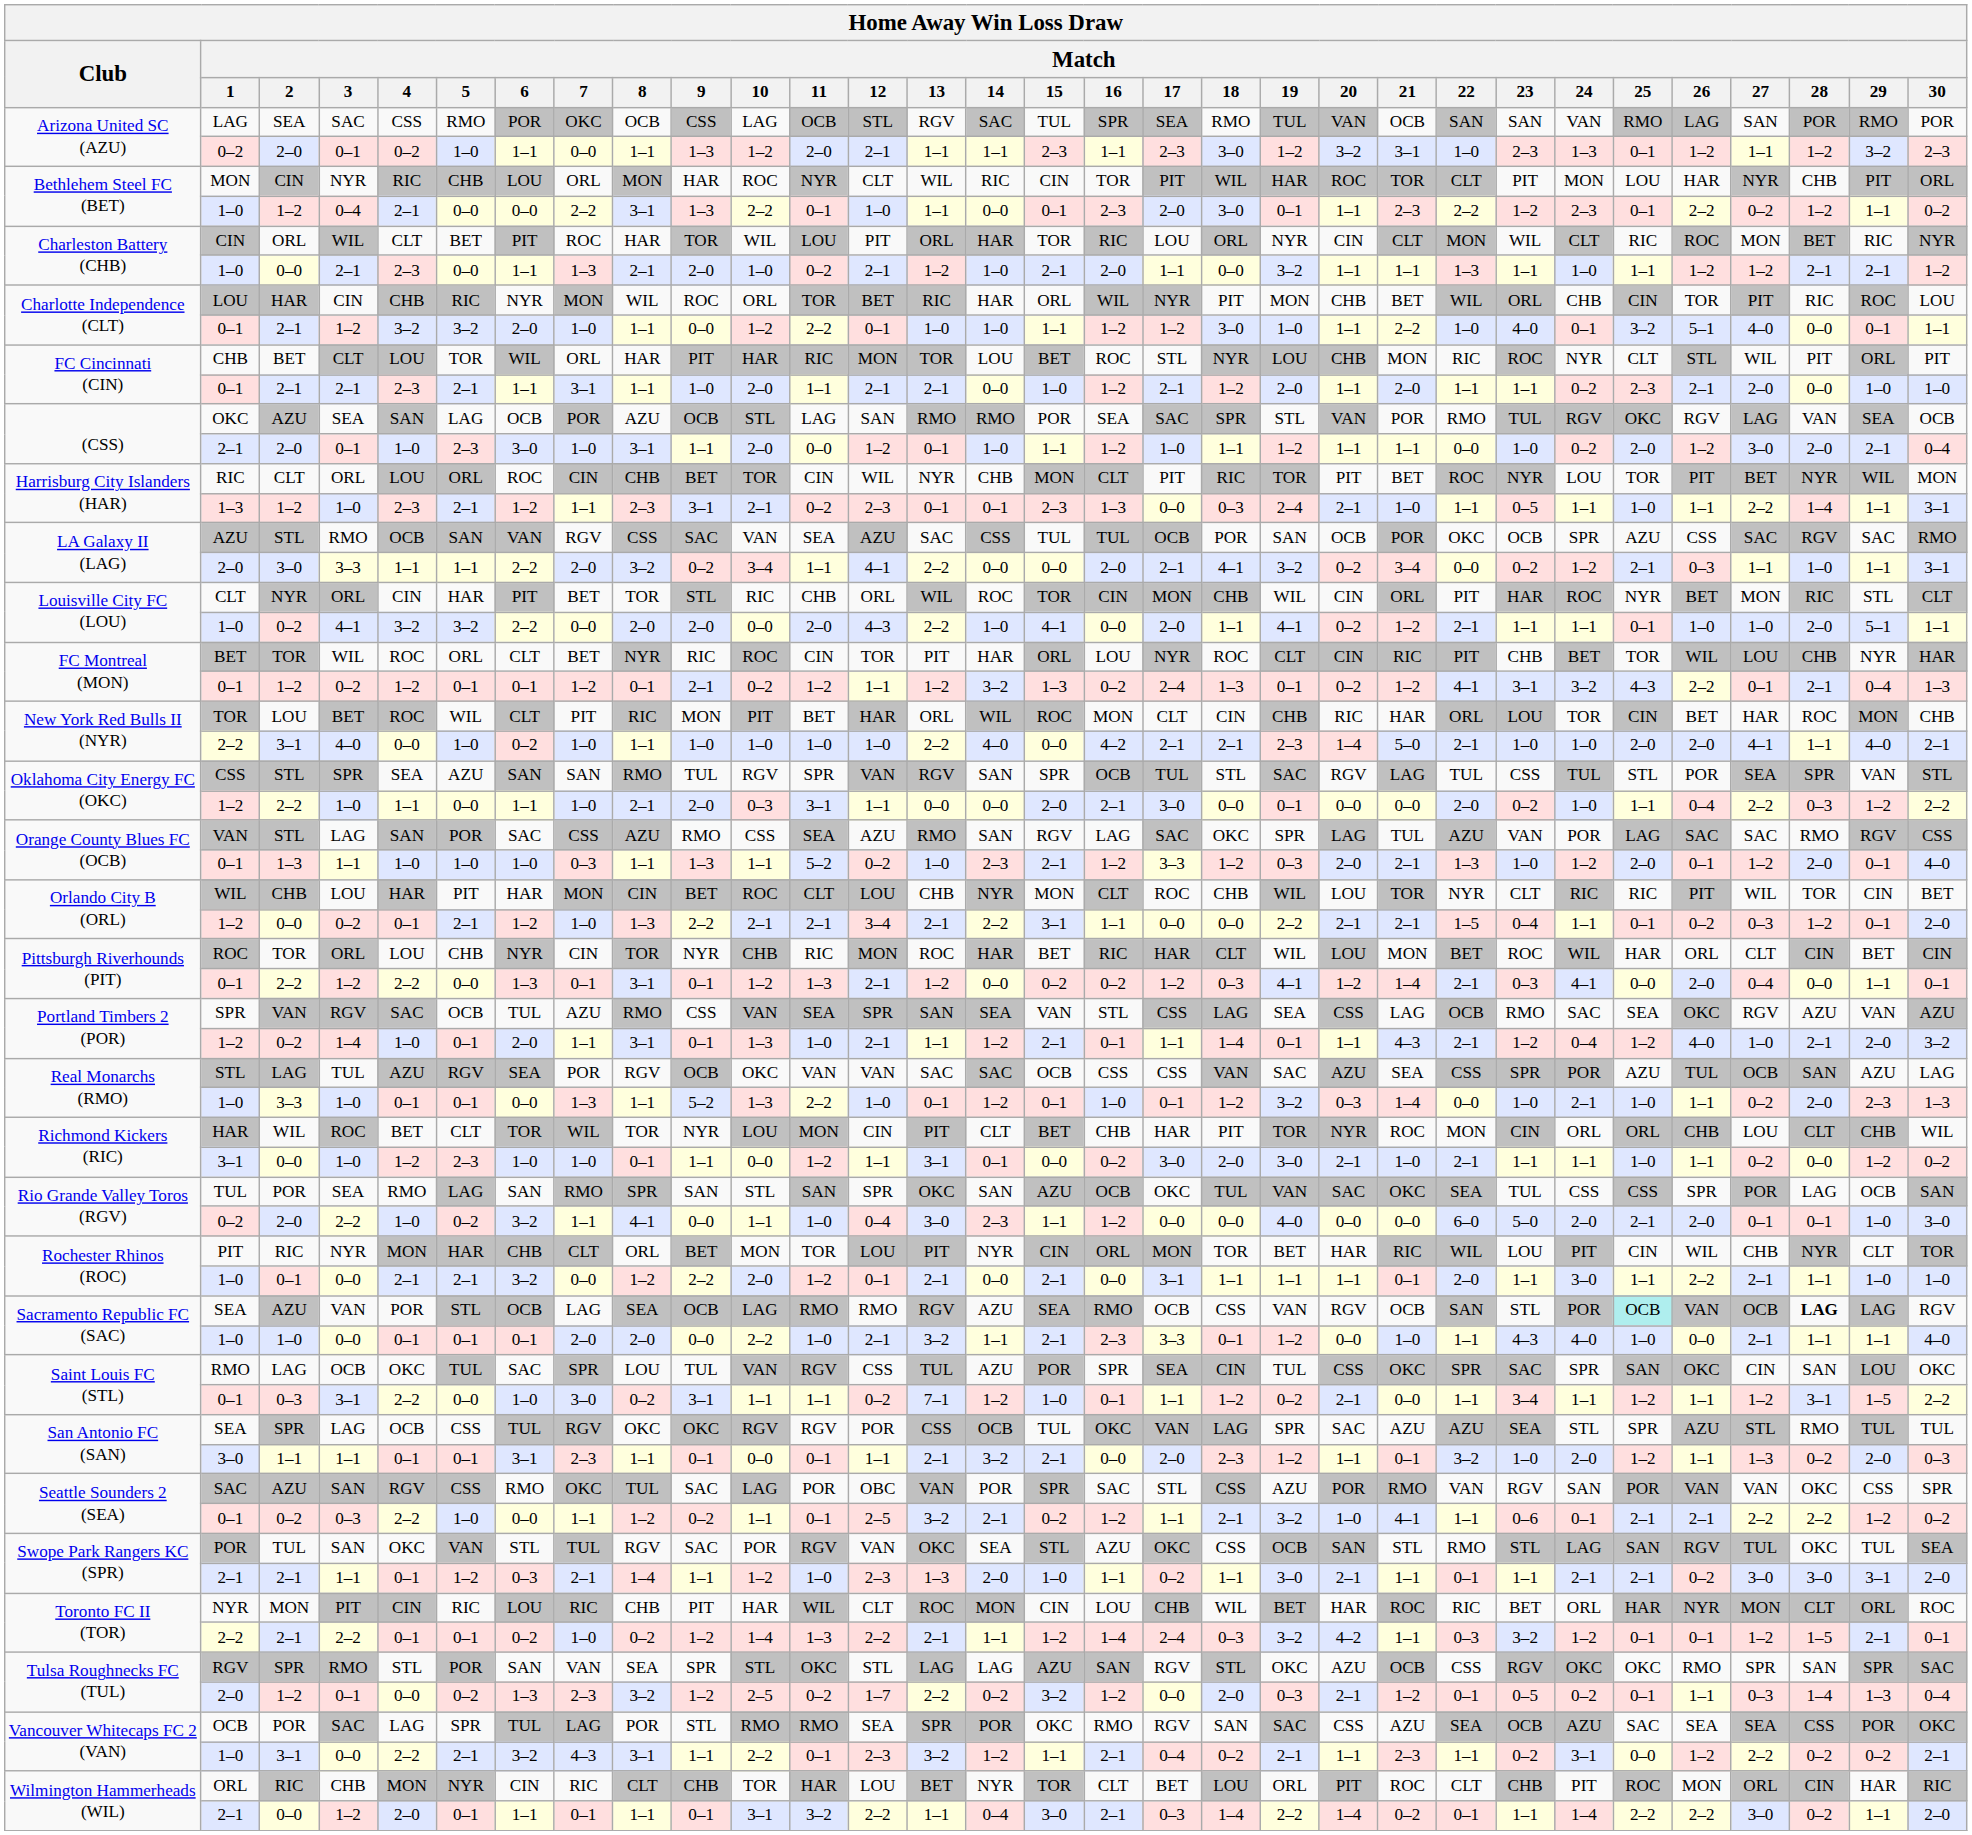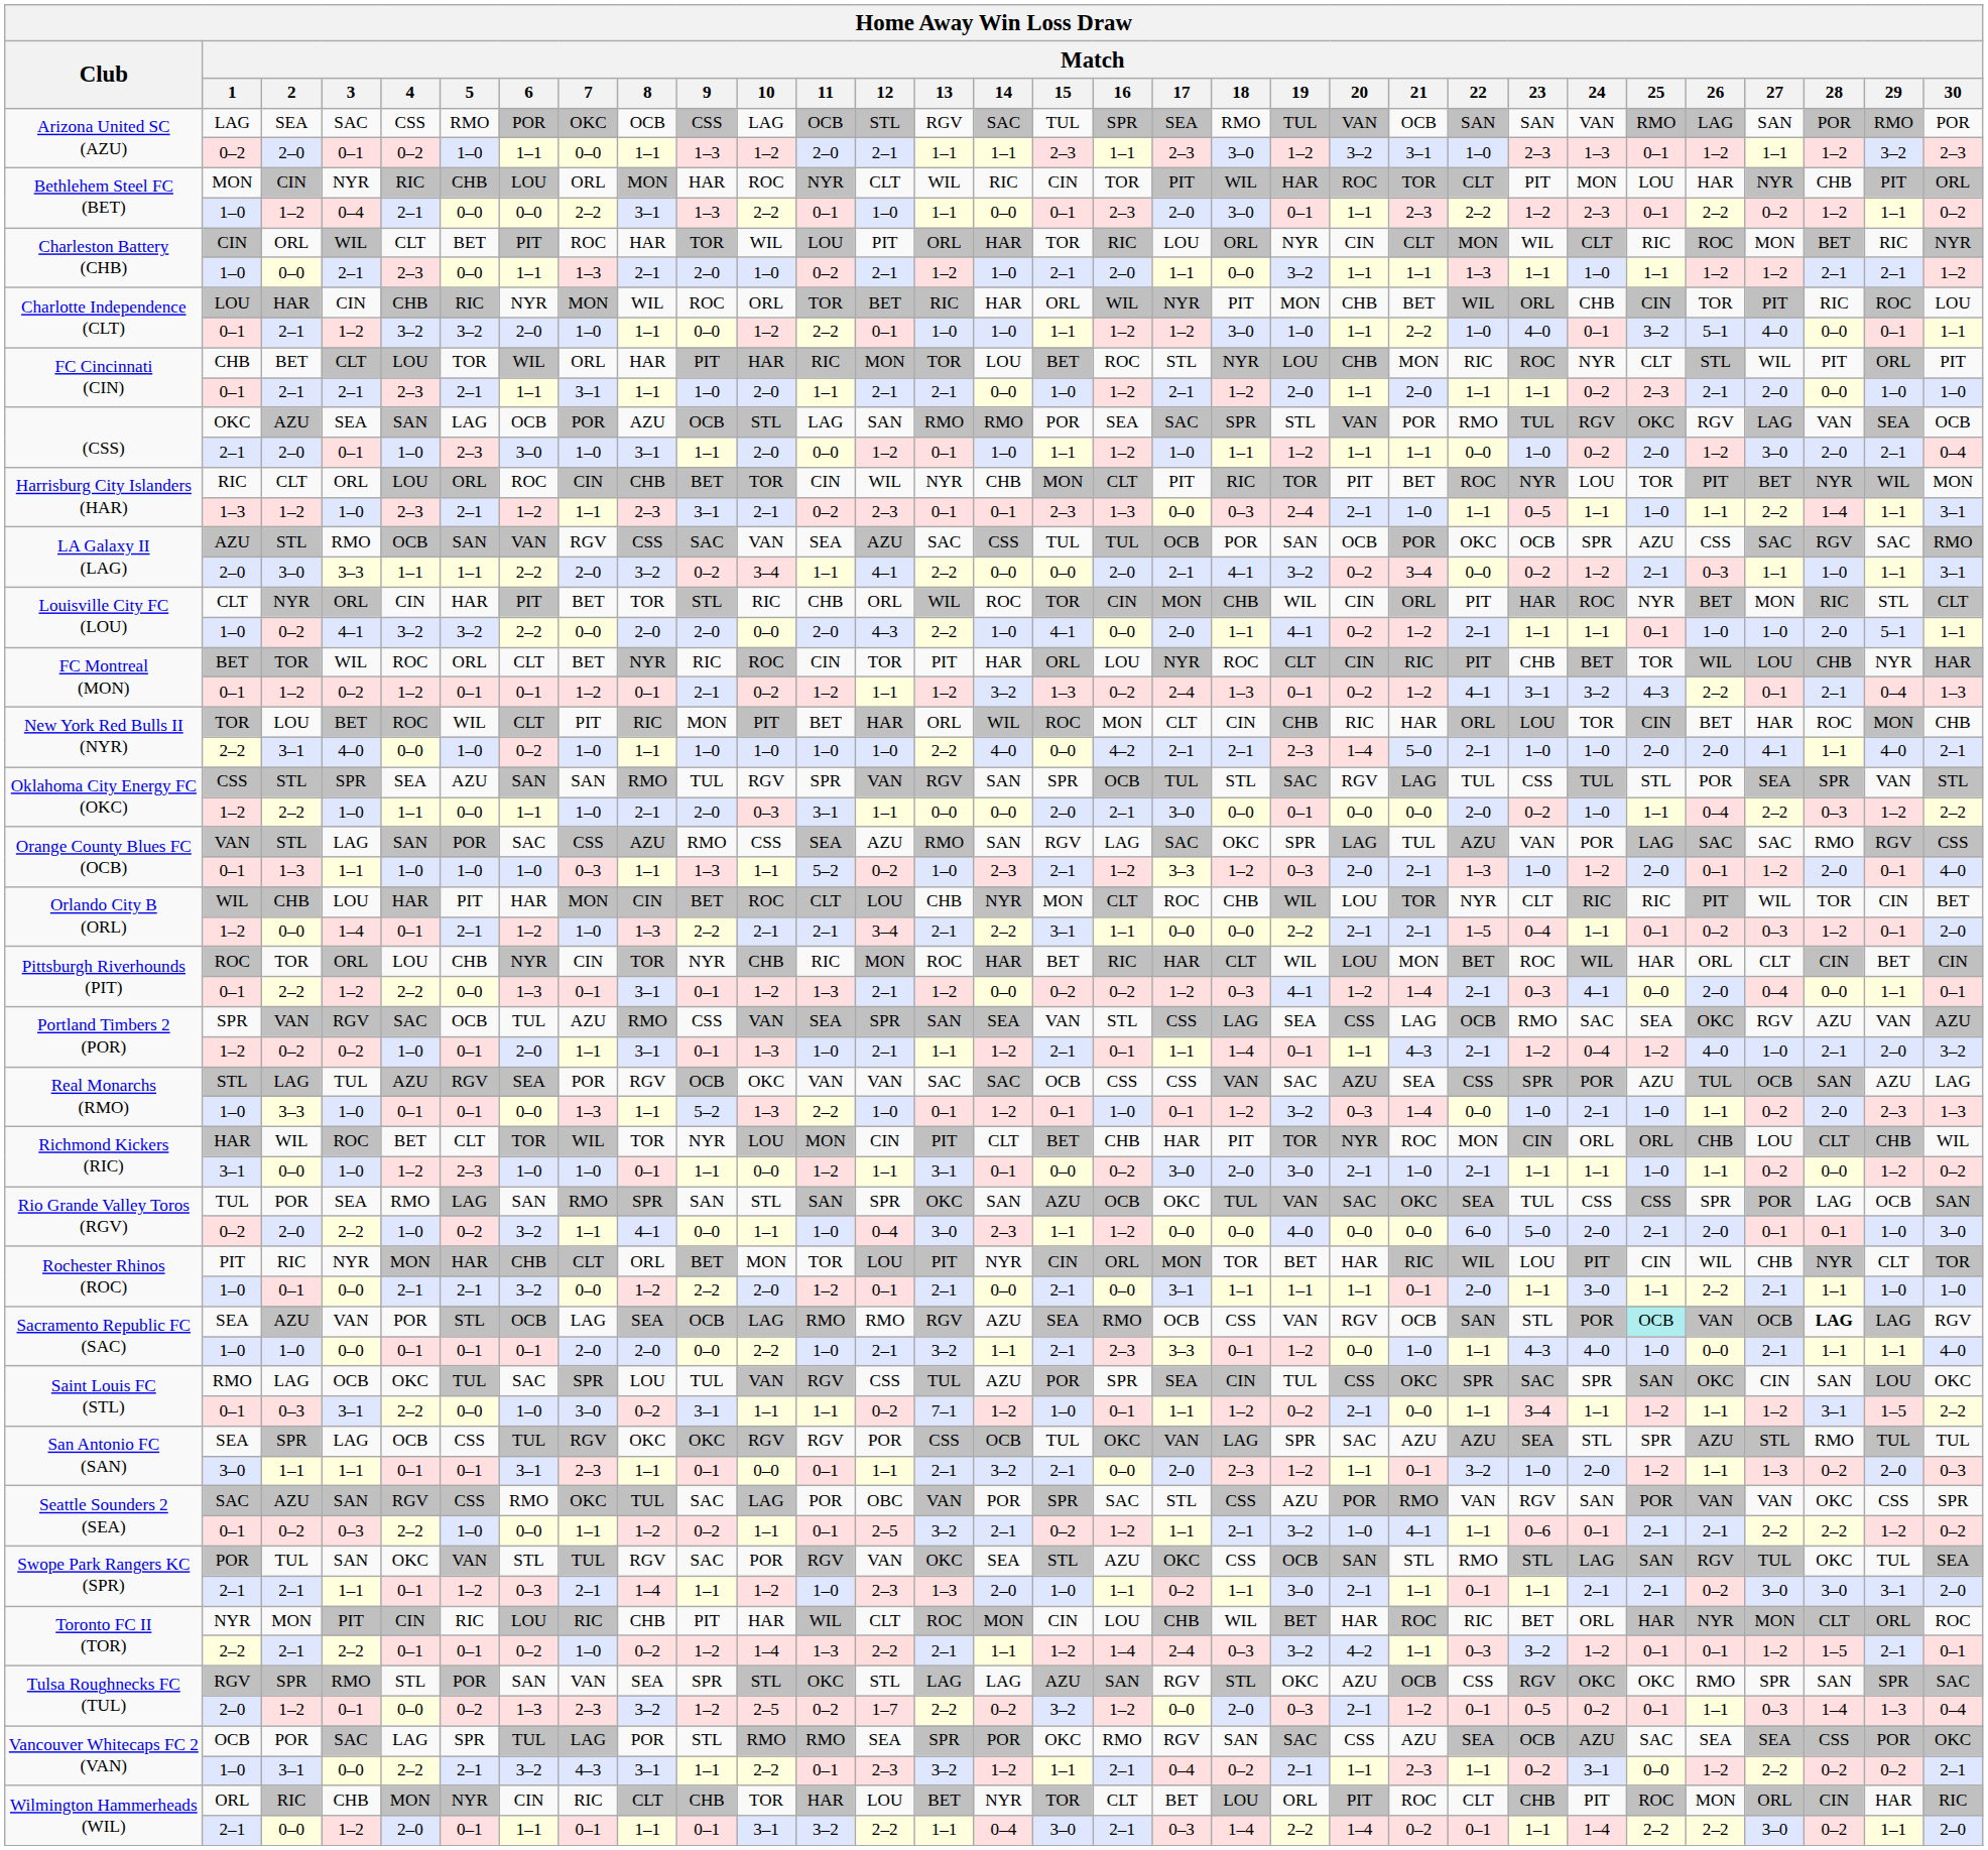Orlando City B (ORL) / 1–2 | Match / 3: 0–2 -> 1–4
Portland Timbers 2 (POR) / 1–2 | Match / 3: 1–4 -> 0–2
